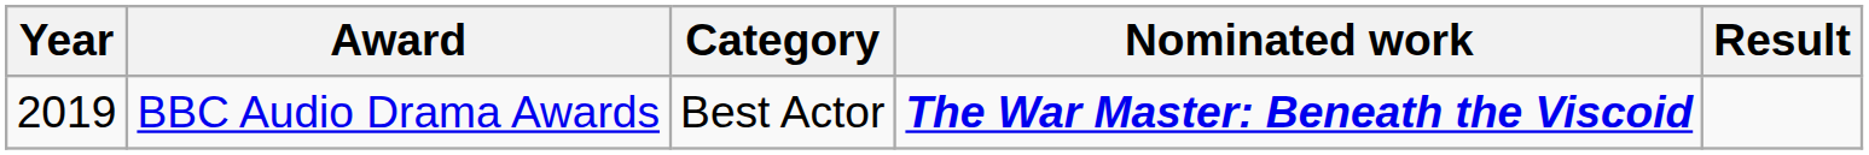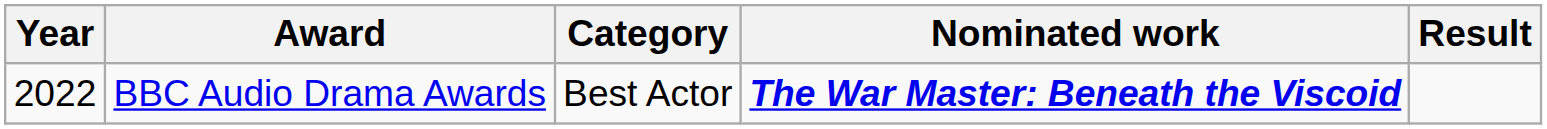BBC Audio Drama Awards | Year: 2019 -> 2022
